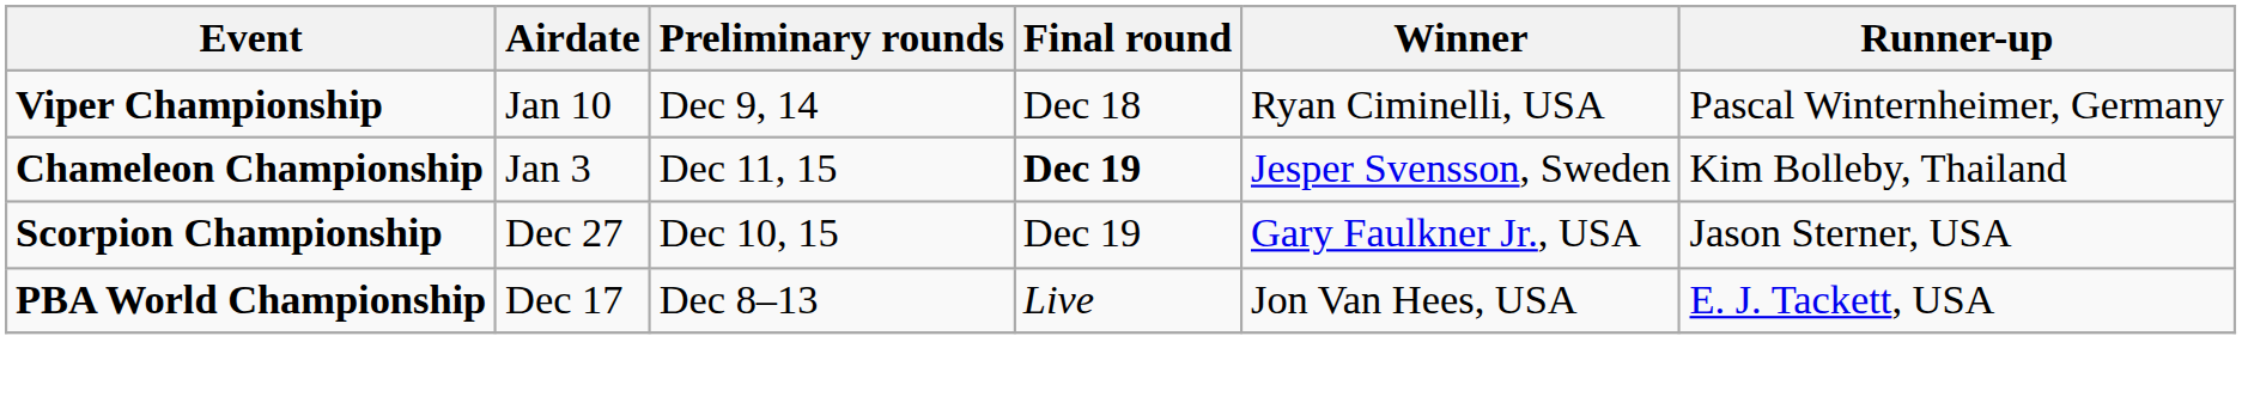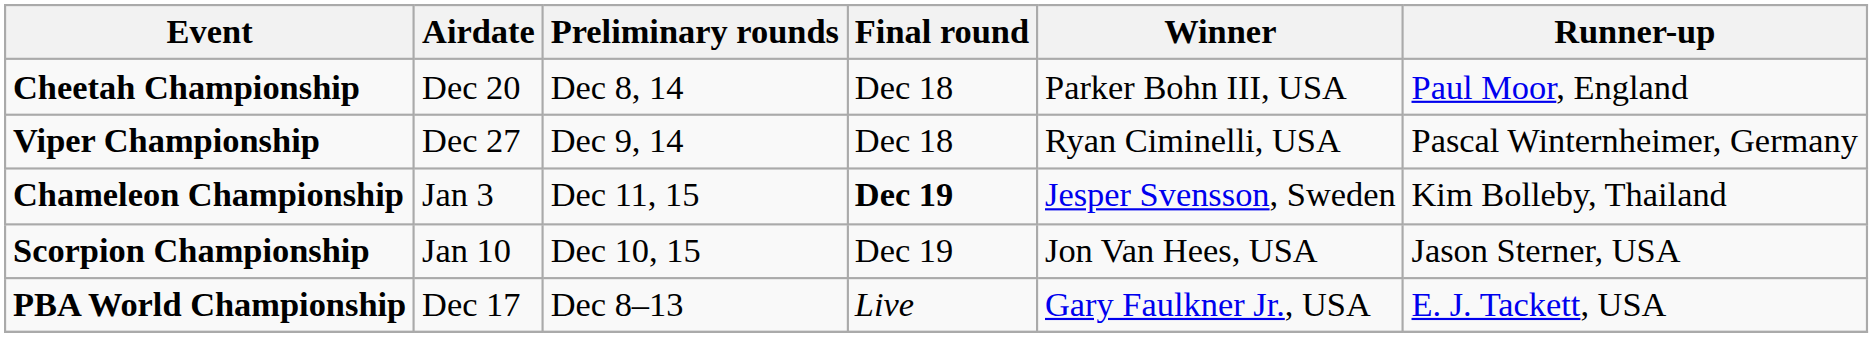+ row: Cheetah Championship | Dec 20 | Dec 8, 14 | Dec 18 | Parker Bohn III, USA | Paul Moor, England
Viper Championship | Airdate: Jan 10 -> Dec 27
Scorpion Championship | Airdate: Dec 27 -> Jan 10
Scorpion Championship | Winner: Gary Faulkner Jr., USA -> Jon Van Hees, USA
PBA World Championship | Winner: Jon Van Hees, USA -> Gary Faulkner Jr., USA
